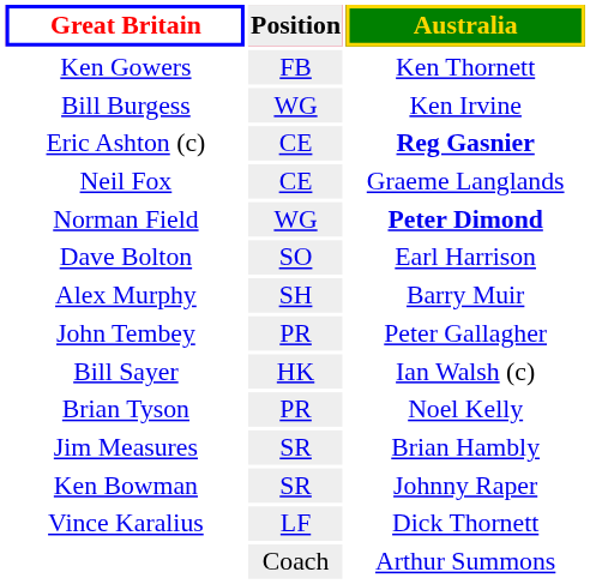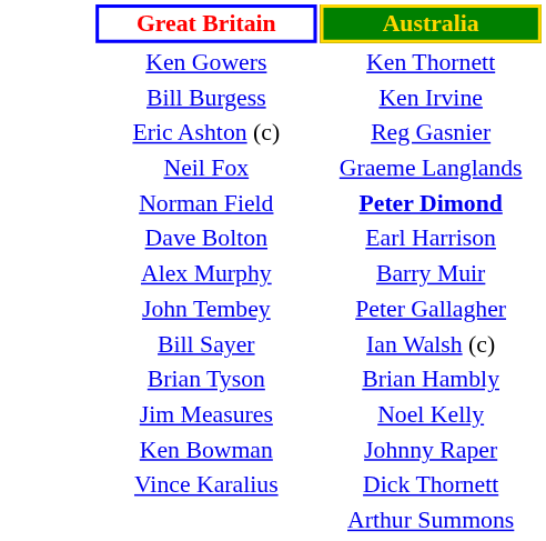- column: Position | FB | WG | CE | CE | WG | SO | SH | PR | HK | PR | SR | SR | LF | Coach
Eric Ashton (c) | Australia: bold -> normal
Brian Tyson | Australia: Noel Kelly -> Brian Hambly
Jim Measures | Australia: Brian Hambly -> Noel Kelly
